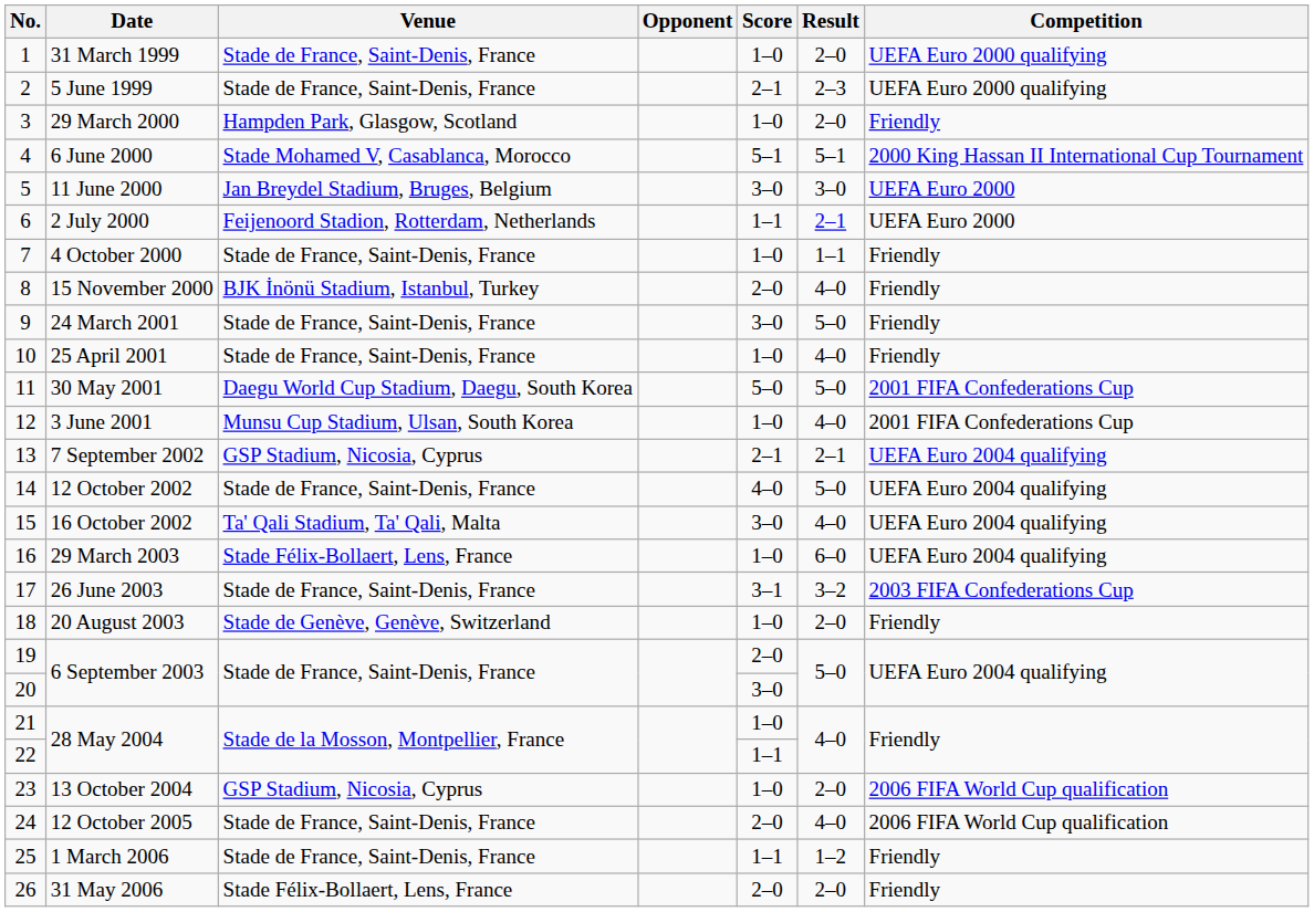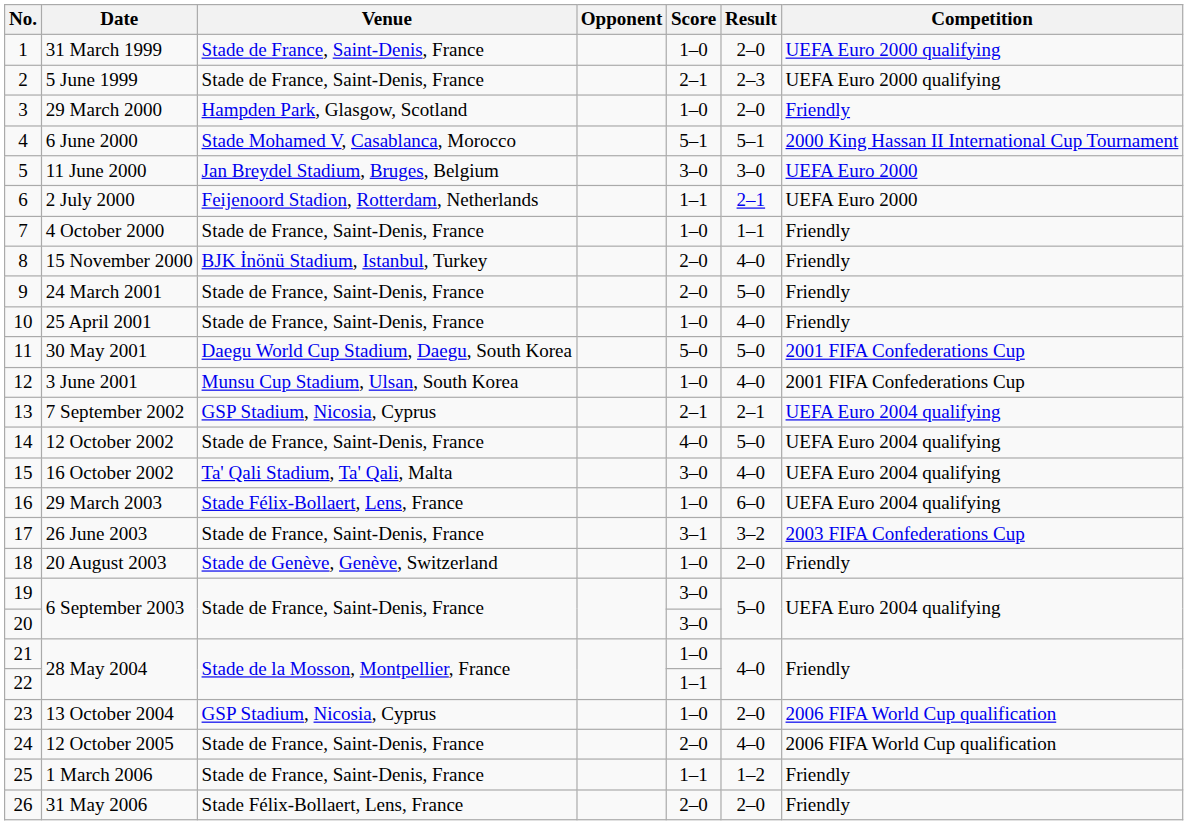24 March 2001 | Score: 3–0 -> 2–0
19 / 6 September 2003 | Score: 2–0 -> 3–0
